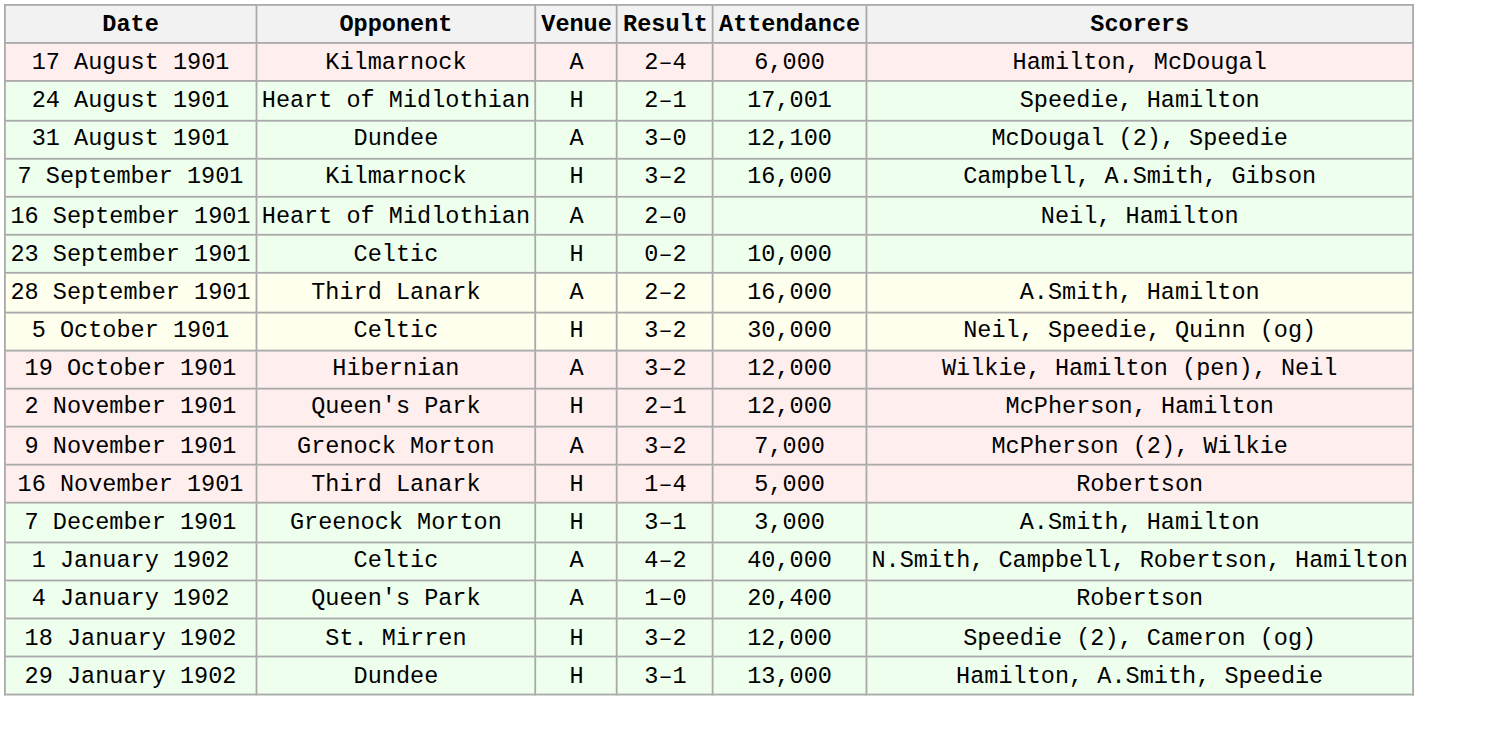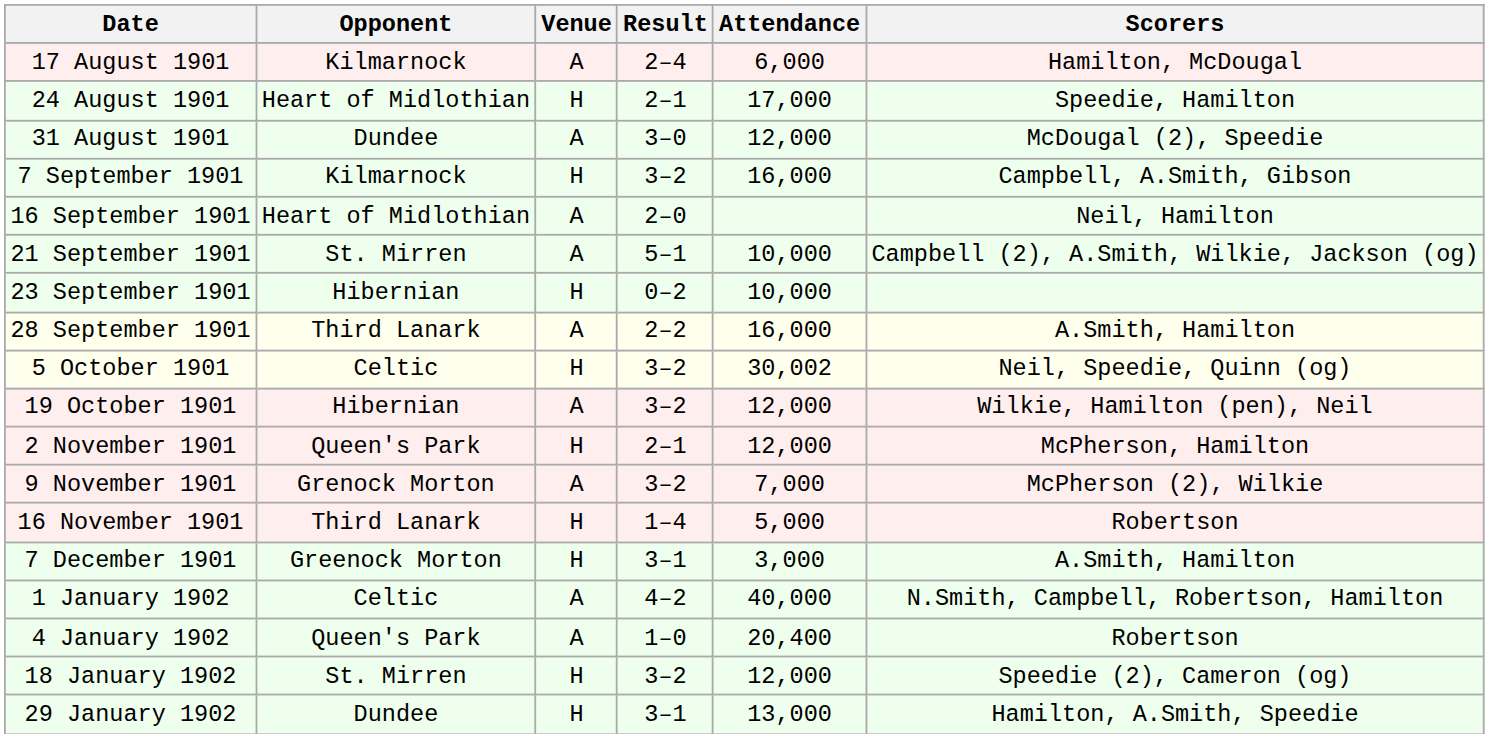24 August 1901 | Attendance: 17,001 -> 17,000
31 August 1901 | Attendance: 12,100 -> 12,000
+ row: 21 September 1901 | St. Mirren | A | 5–1 | 10,000 | Campbell (2), A.Smith, Wilkie, Jackson (og)
23 September 1901 | Opponent: Celtic -> Hibernian
5 October 1901 | Attendance: 30,000 -> 30,002
